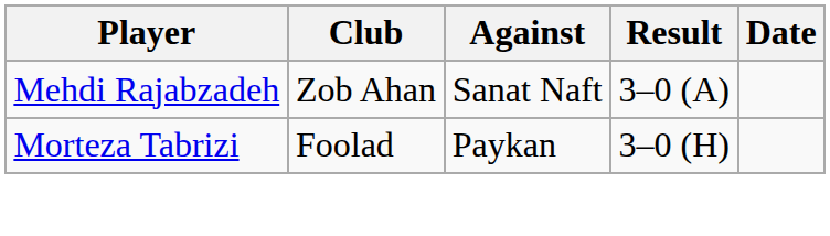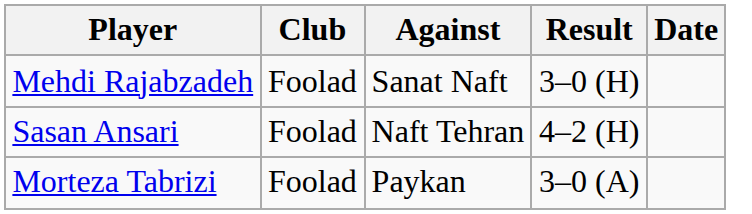Mehdi Rajabzadeh | Club: Zob Ahan -> Foolad
Mehdi Rajabzadeh | Result: 3–0 (A) -> 3–0 (H)
+ row: Sasan Ansari | Foolad | Naft Tehran | 4–2 (H)
Morteza Tabrizi | Result: 3–0 (H) -> 3–0 (A)
